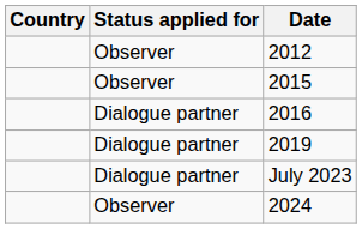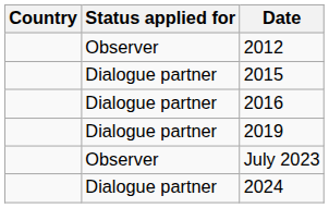2015 | Status applied for: Observer -> Dialogue partner
July 2023 | Status applied for: Dialogue partner -> Observer
2024 | Status applied for: Observer -> Dialogue partner
